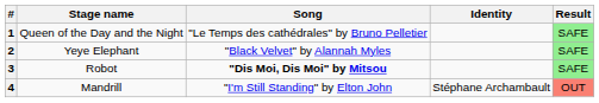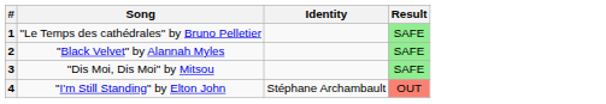- column: Stage name | Queen of the Day and the Night | Yeye Elephant | Robot | Mandrill
3 | Song: bold -> normal
